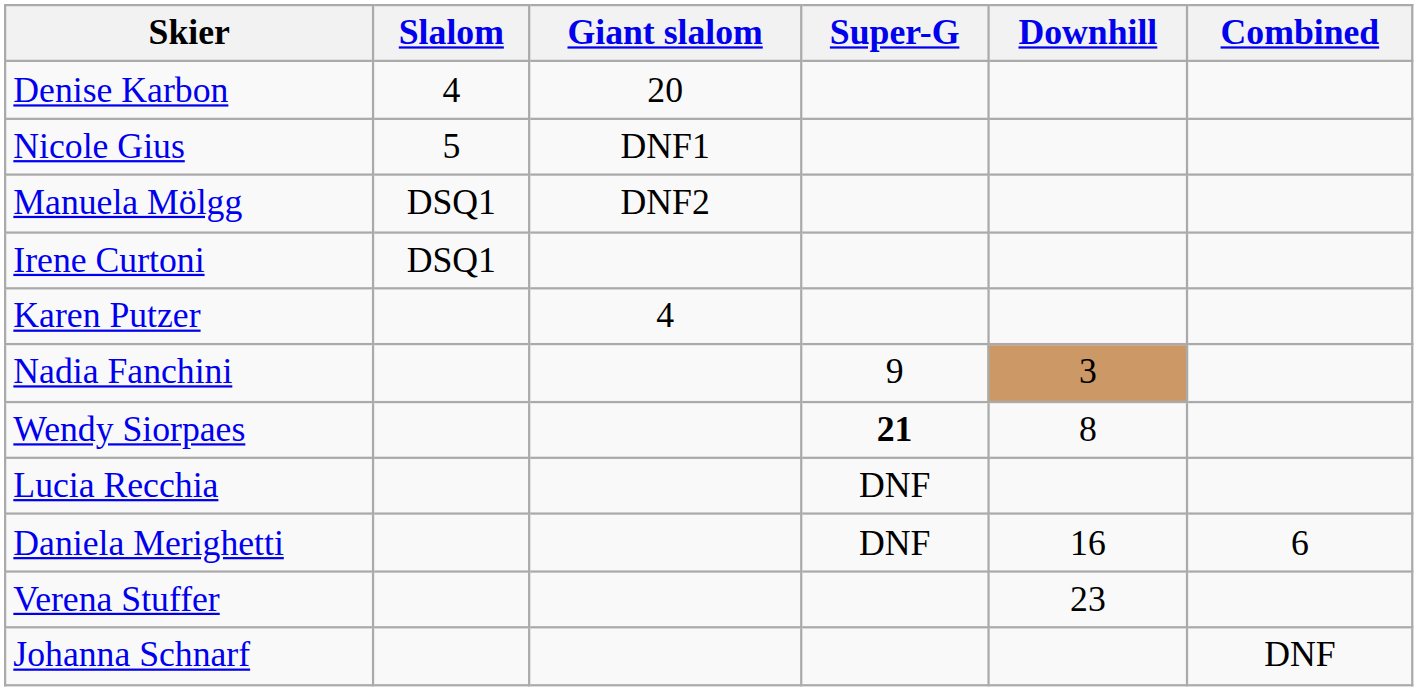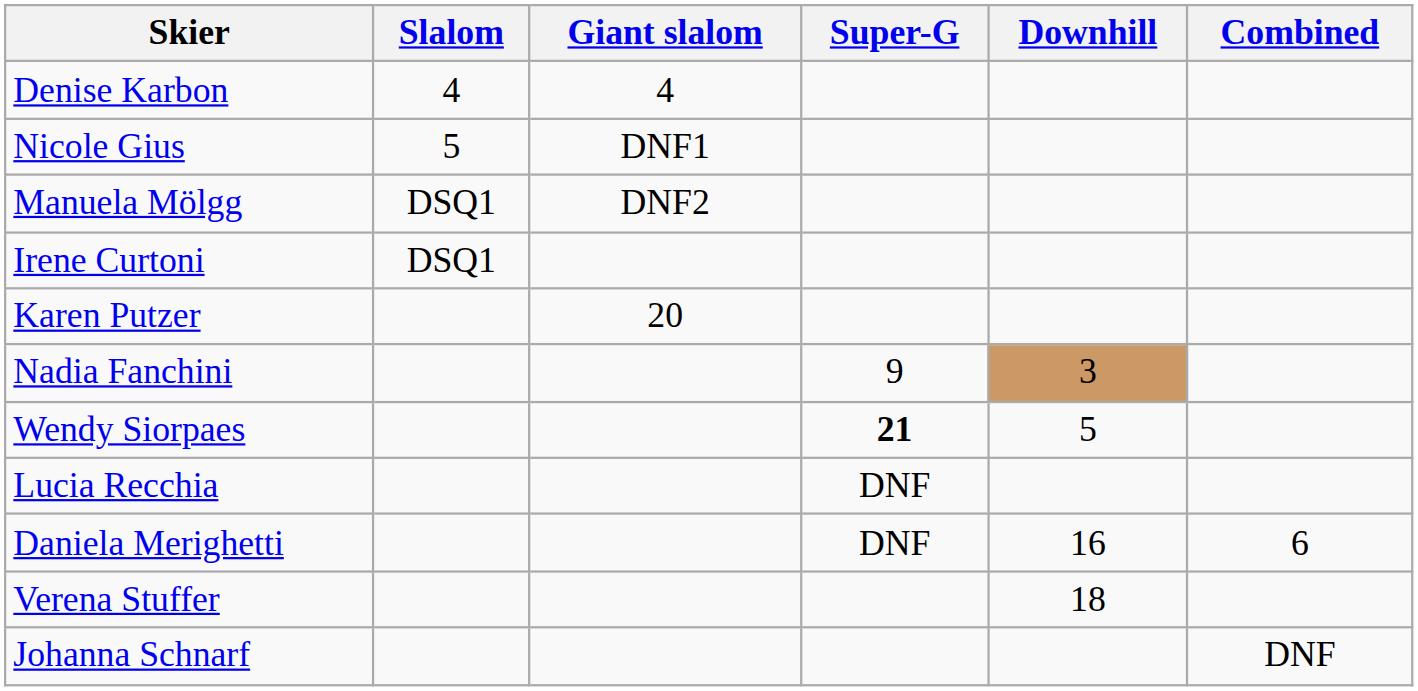Denise Karbon | Giant slalom: 20 -> 4
Karen Putzer | Giant slalom: 4 -> 20
Wendy Siorpaes | Downhill: 8 -> 5
Verena Stuffer | Downhill: 23 -> 18
